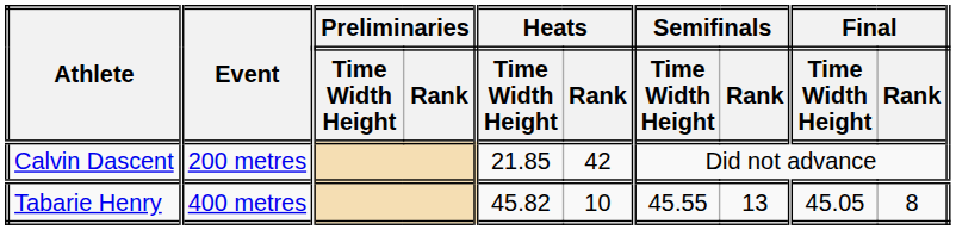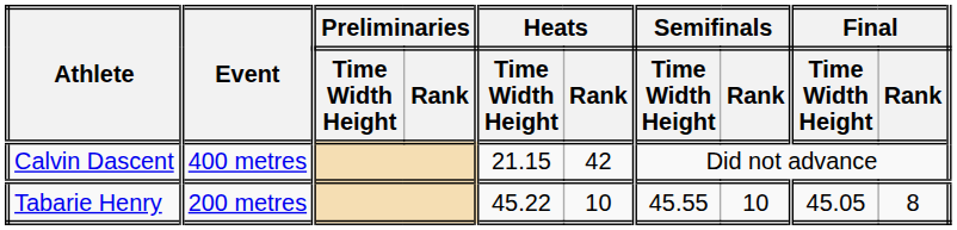Calvin Dascent | Event: 200 metres -> 400 metres
Calvin Dascent | Heats / Time Width Height: 21.85 -> 21.15
Tabarie Henry | Event: 400 metres -> 200 metres
Tabarie Henry | Heats / Time Width Height: 45.82 -> 45.22
Tabarie Henry | Semifinals / Rank: 13 -> 10
